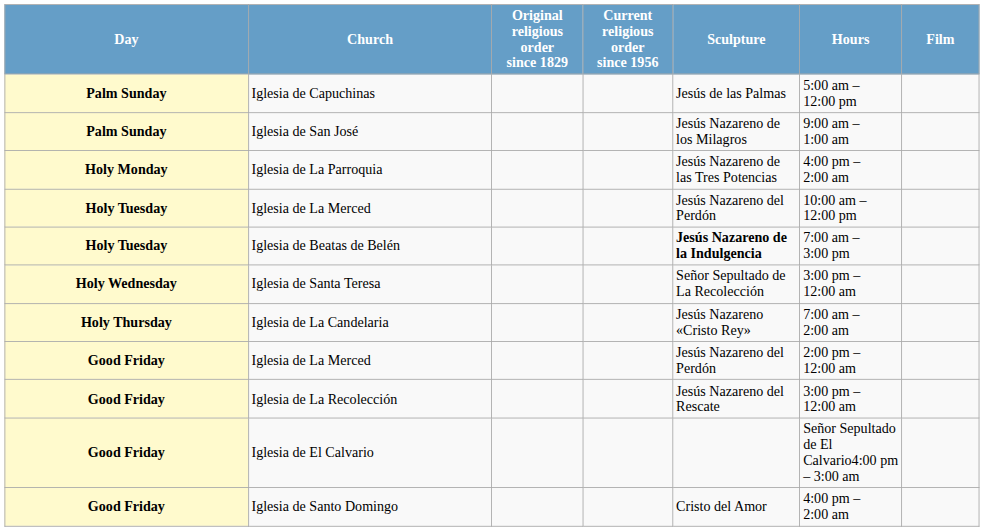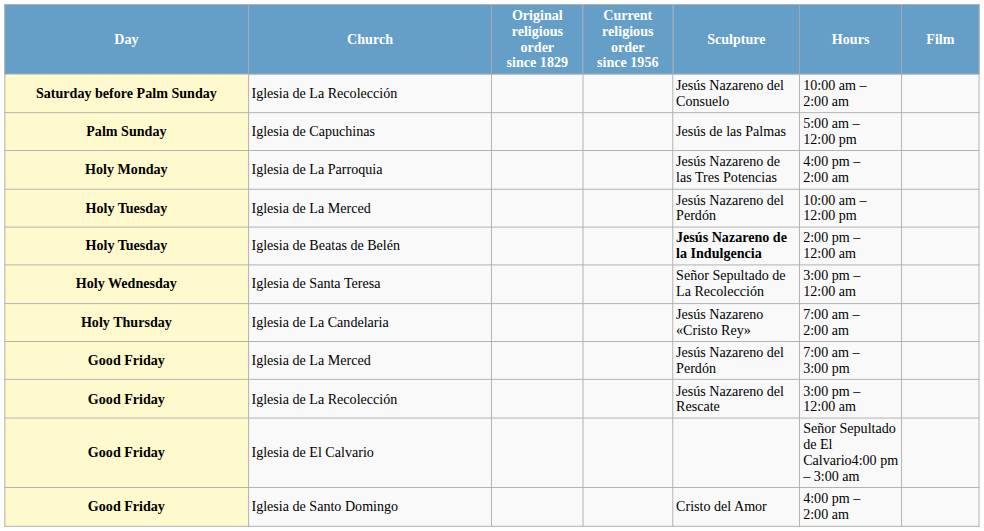+ row: Saturday before Palm Sunday | Iglesia de La Recolección | Jesús Nazareno del Consuelo | 10:00 am – 2:00 am
- row: Palm Sunday | Iglesia de San José | Jesús Nazareno de los Milagros | 9:00 am – 1:00 am
Iglesia de Beatas de Belén | Hours: 7:00 am – 3:00 pm -> 2:00 pm – 12:00 am
Good Friday / Iglesia de La Merced | Hours: 2:00 pm – 12:00 am -> 7:00 am – 3:00 pm
